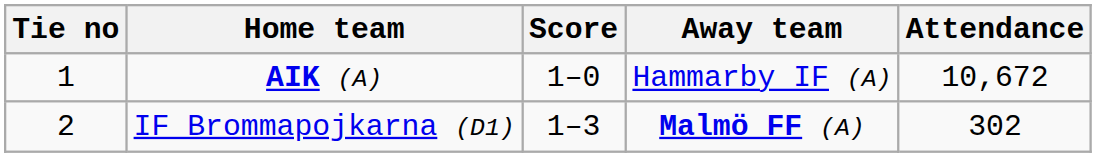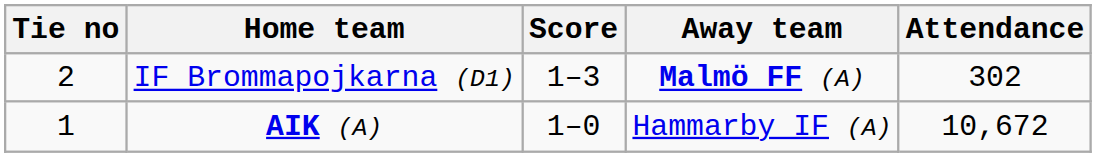rows swapped: AIK (A) <-> IF Brommapojkarna (D1)
